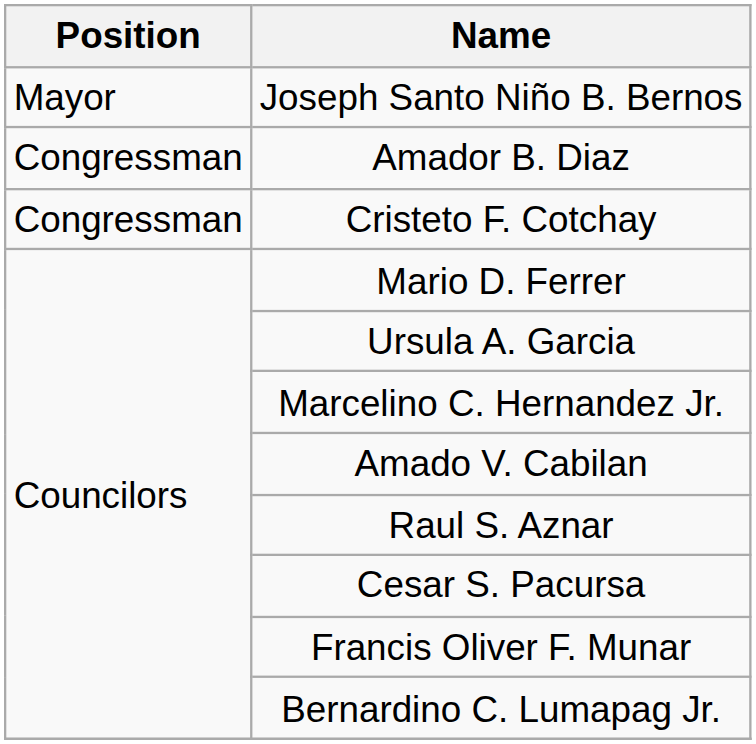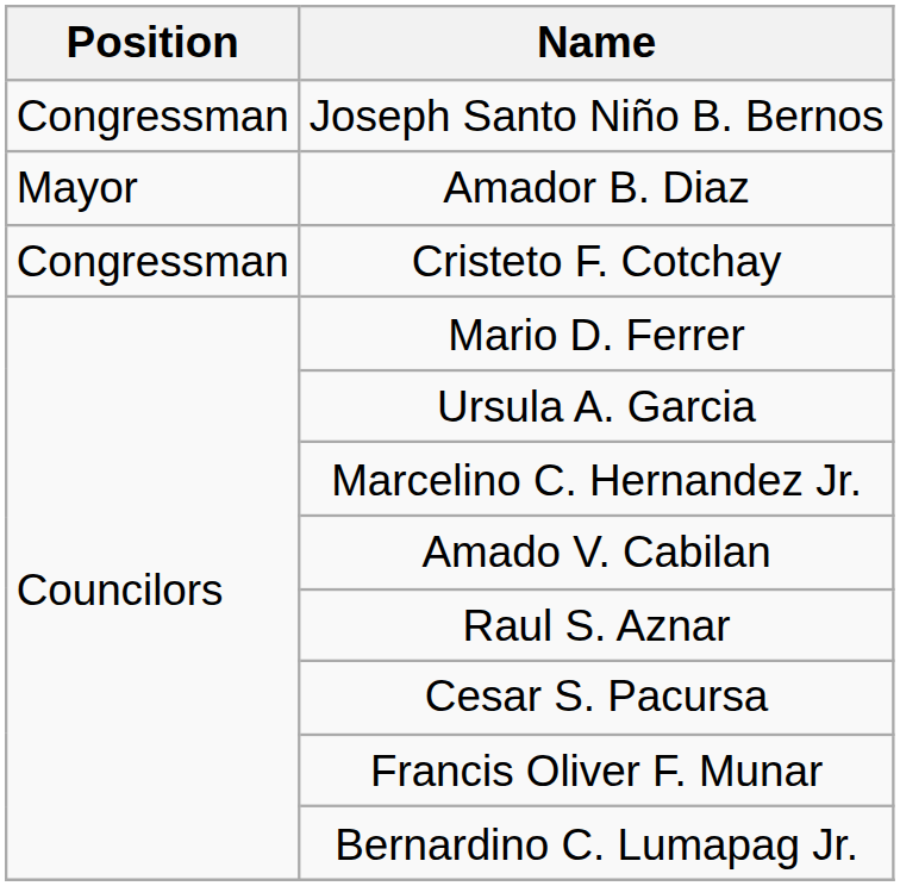Joseph Santo Niño B. Bernos | Position: Mayor -> Congressman
Amador B. Diaz | Position: Congressman -> Mayor
